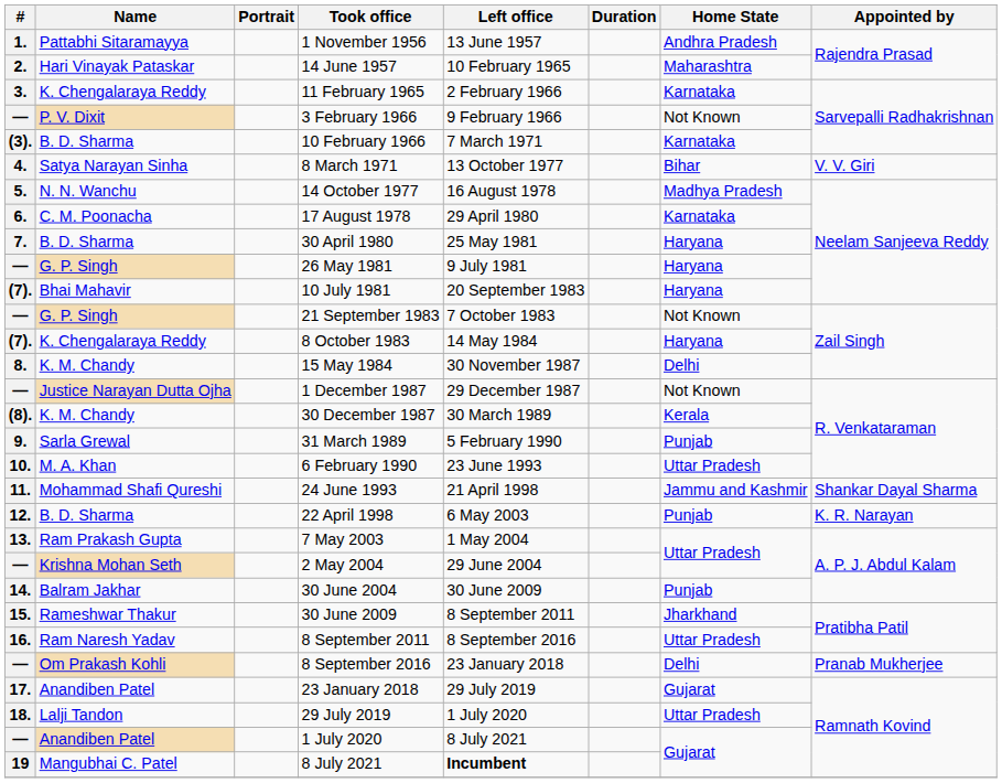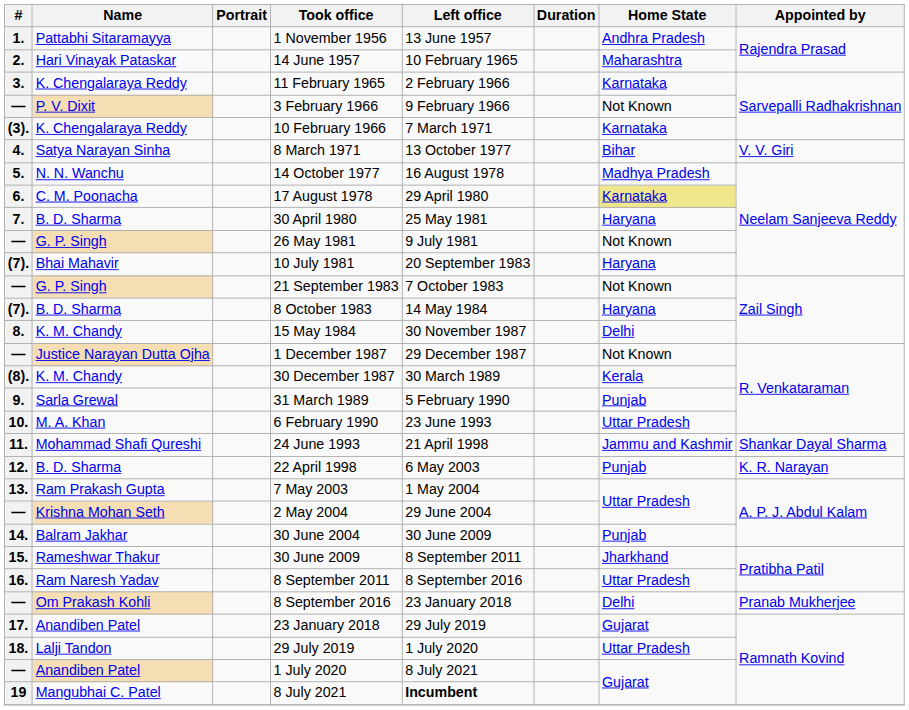10 February 1966 | Name: B. D. Sharma -> K. Chengalaraya Reddy
17 August 1978 | Home State: no background -> khaki background
26 May 1981 | Home State: Haryana -> Not Known
8 October 1983 | Name: K. Chengalaraya Reddy -> B. D. Sharma
